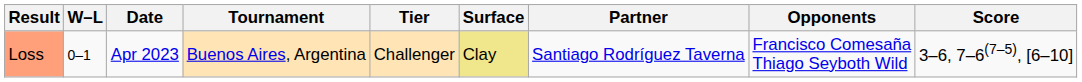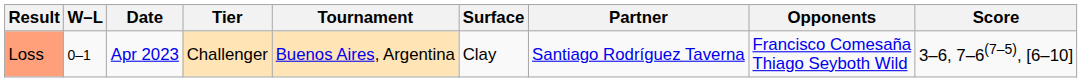columns swapped: Tournament <-> Tier
Loss | Surface: khaki background -> no background
